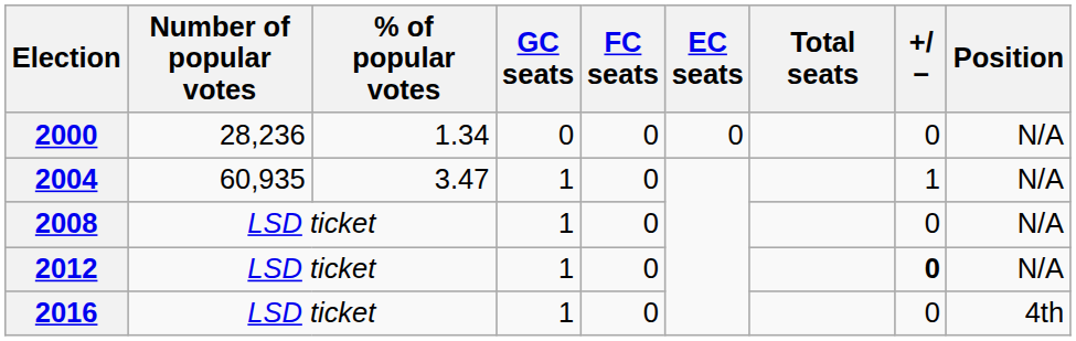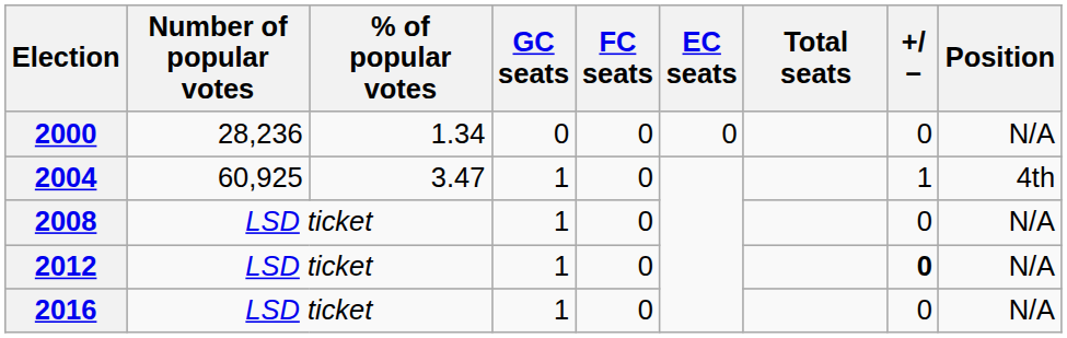2004 | Number of popular votes: 60,935 -> 60,925
2004 | Position: N/A -> 4th
2016 | Position: 4th -> N/A
